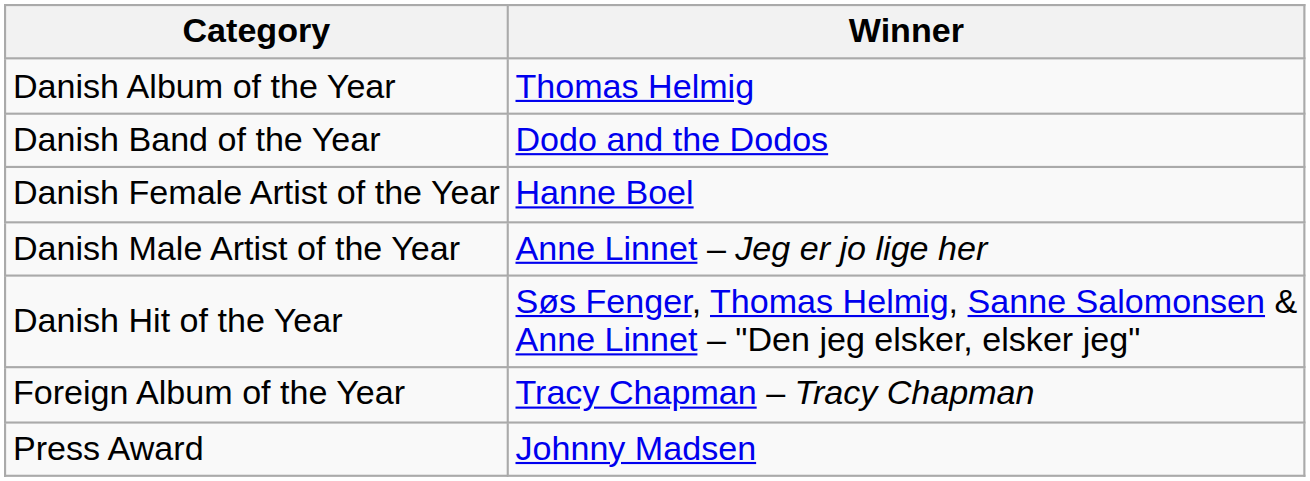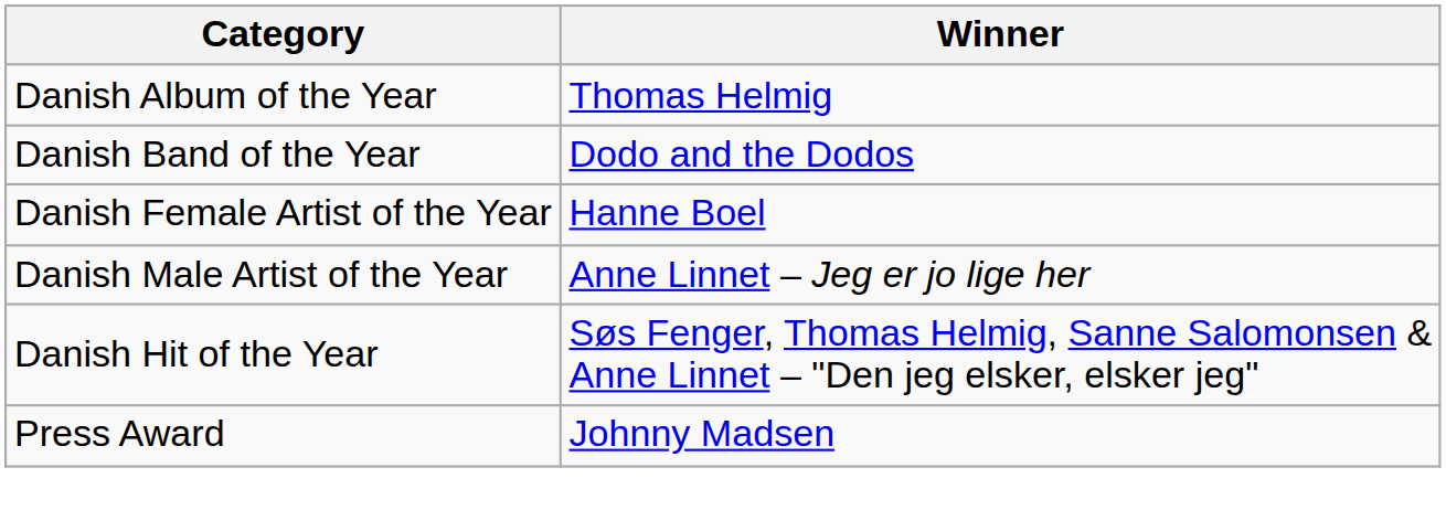- row: Foreign Album of the Year | Tracy Chapman – Tracy Chapman
